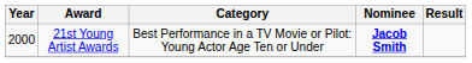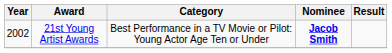21st Young Artist Awards | Year: 2000 -> 2002
